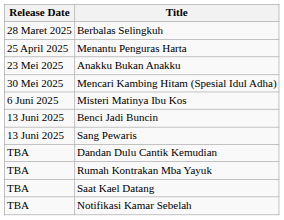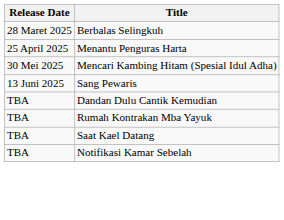- row: 23 Mei 2025 | Anakku Bukan Anakku
- row: 6 Juni 2025 | Misteri Matinya Ibu Kos
- row: 13 Juni 2025 | Benci Jadi Buncin
